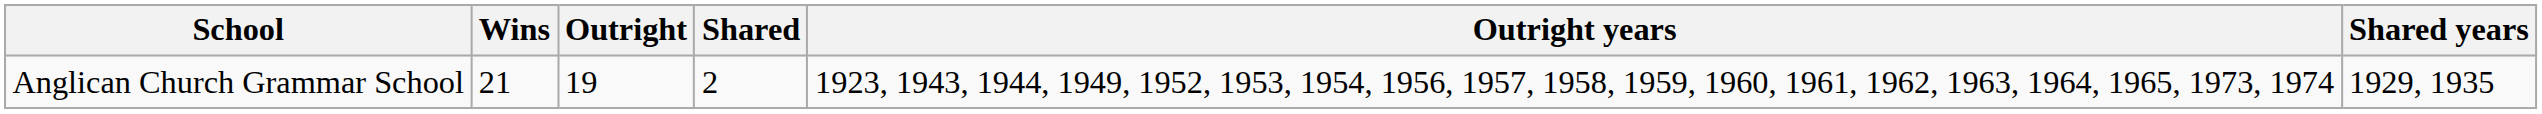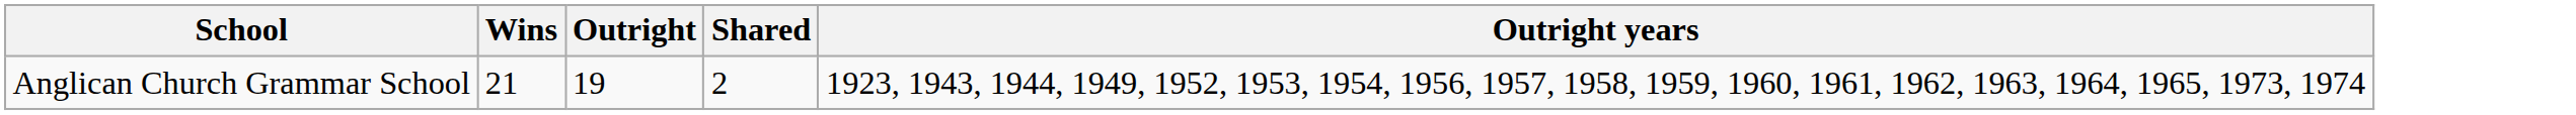- column: Shared years | 1929, 1935
